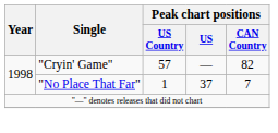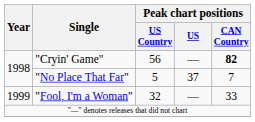"Cryin' Game" | Peak chart positions / US Country: 57 -> 56
"Cryin' Game" | Peak chart positions / CAN Country: normal -> bold
"No Place That Far" | Peak chart positions / US Country: 1 -> 5
+ row: 1999 | "Fool, I'm a Woman" | 32 | — | 33
